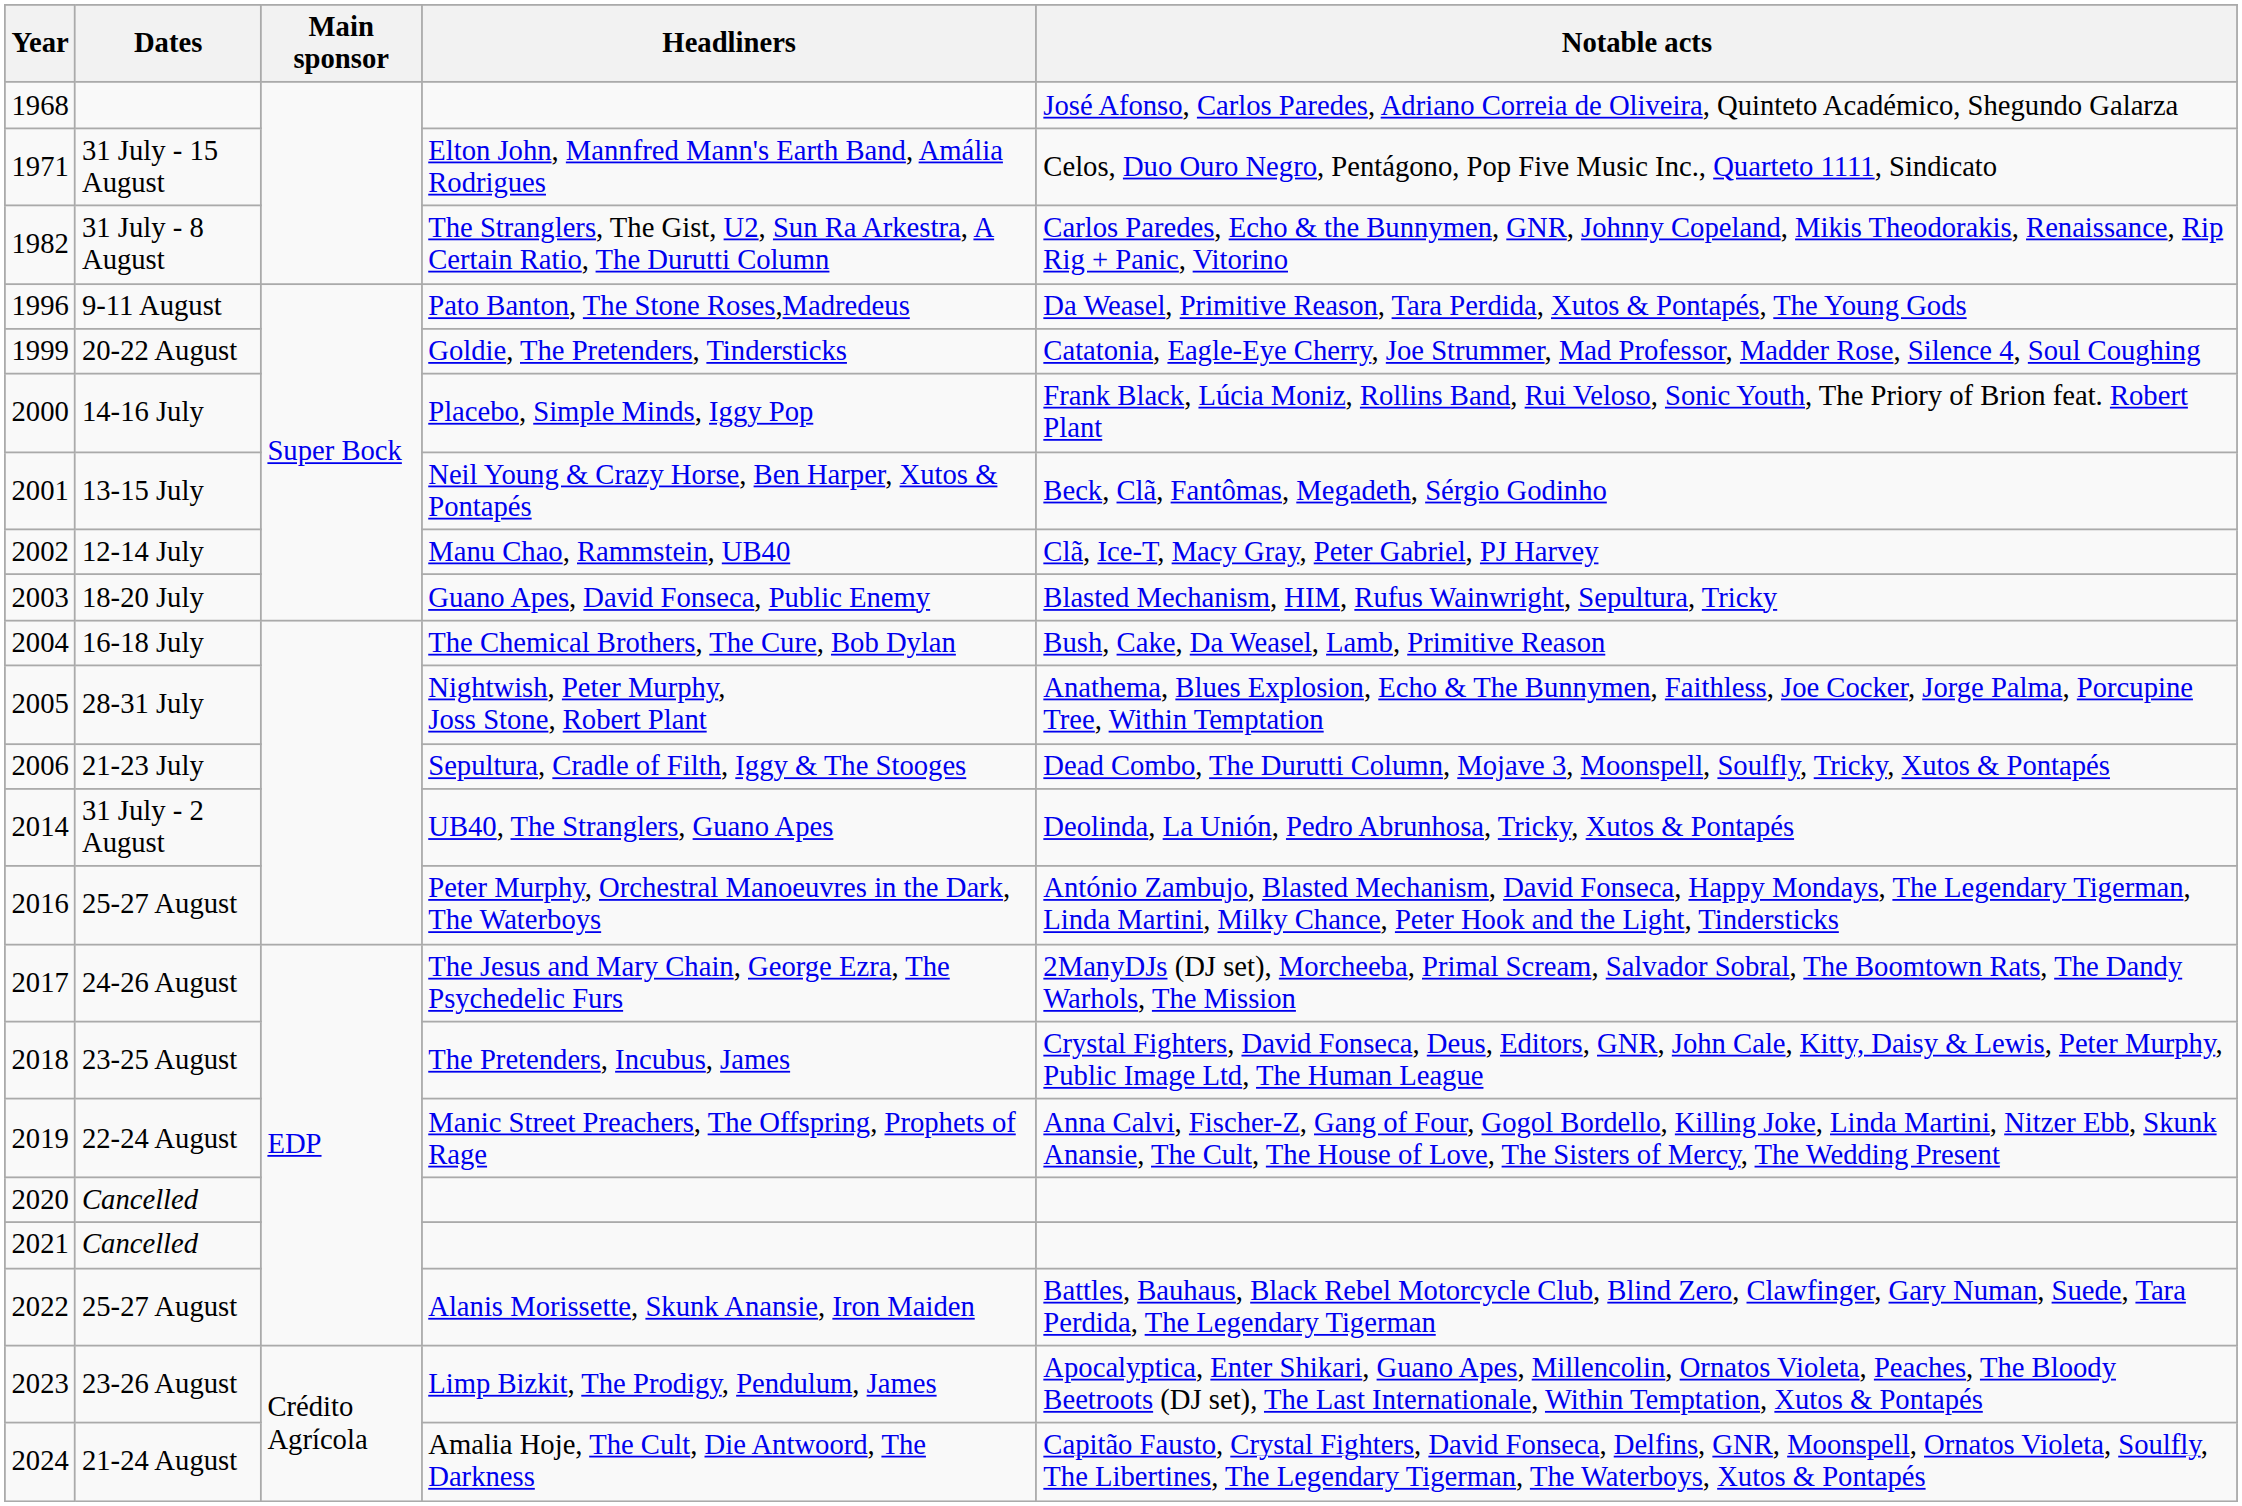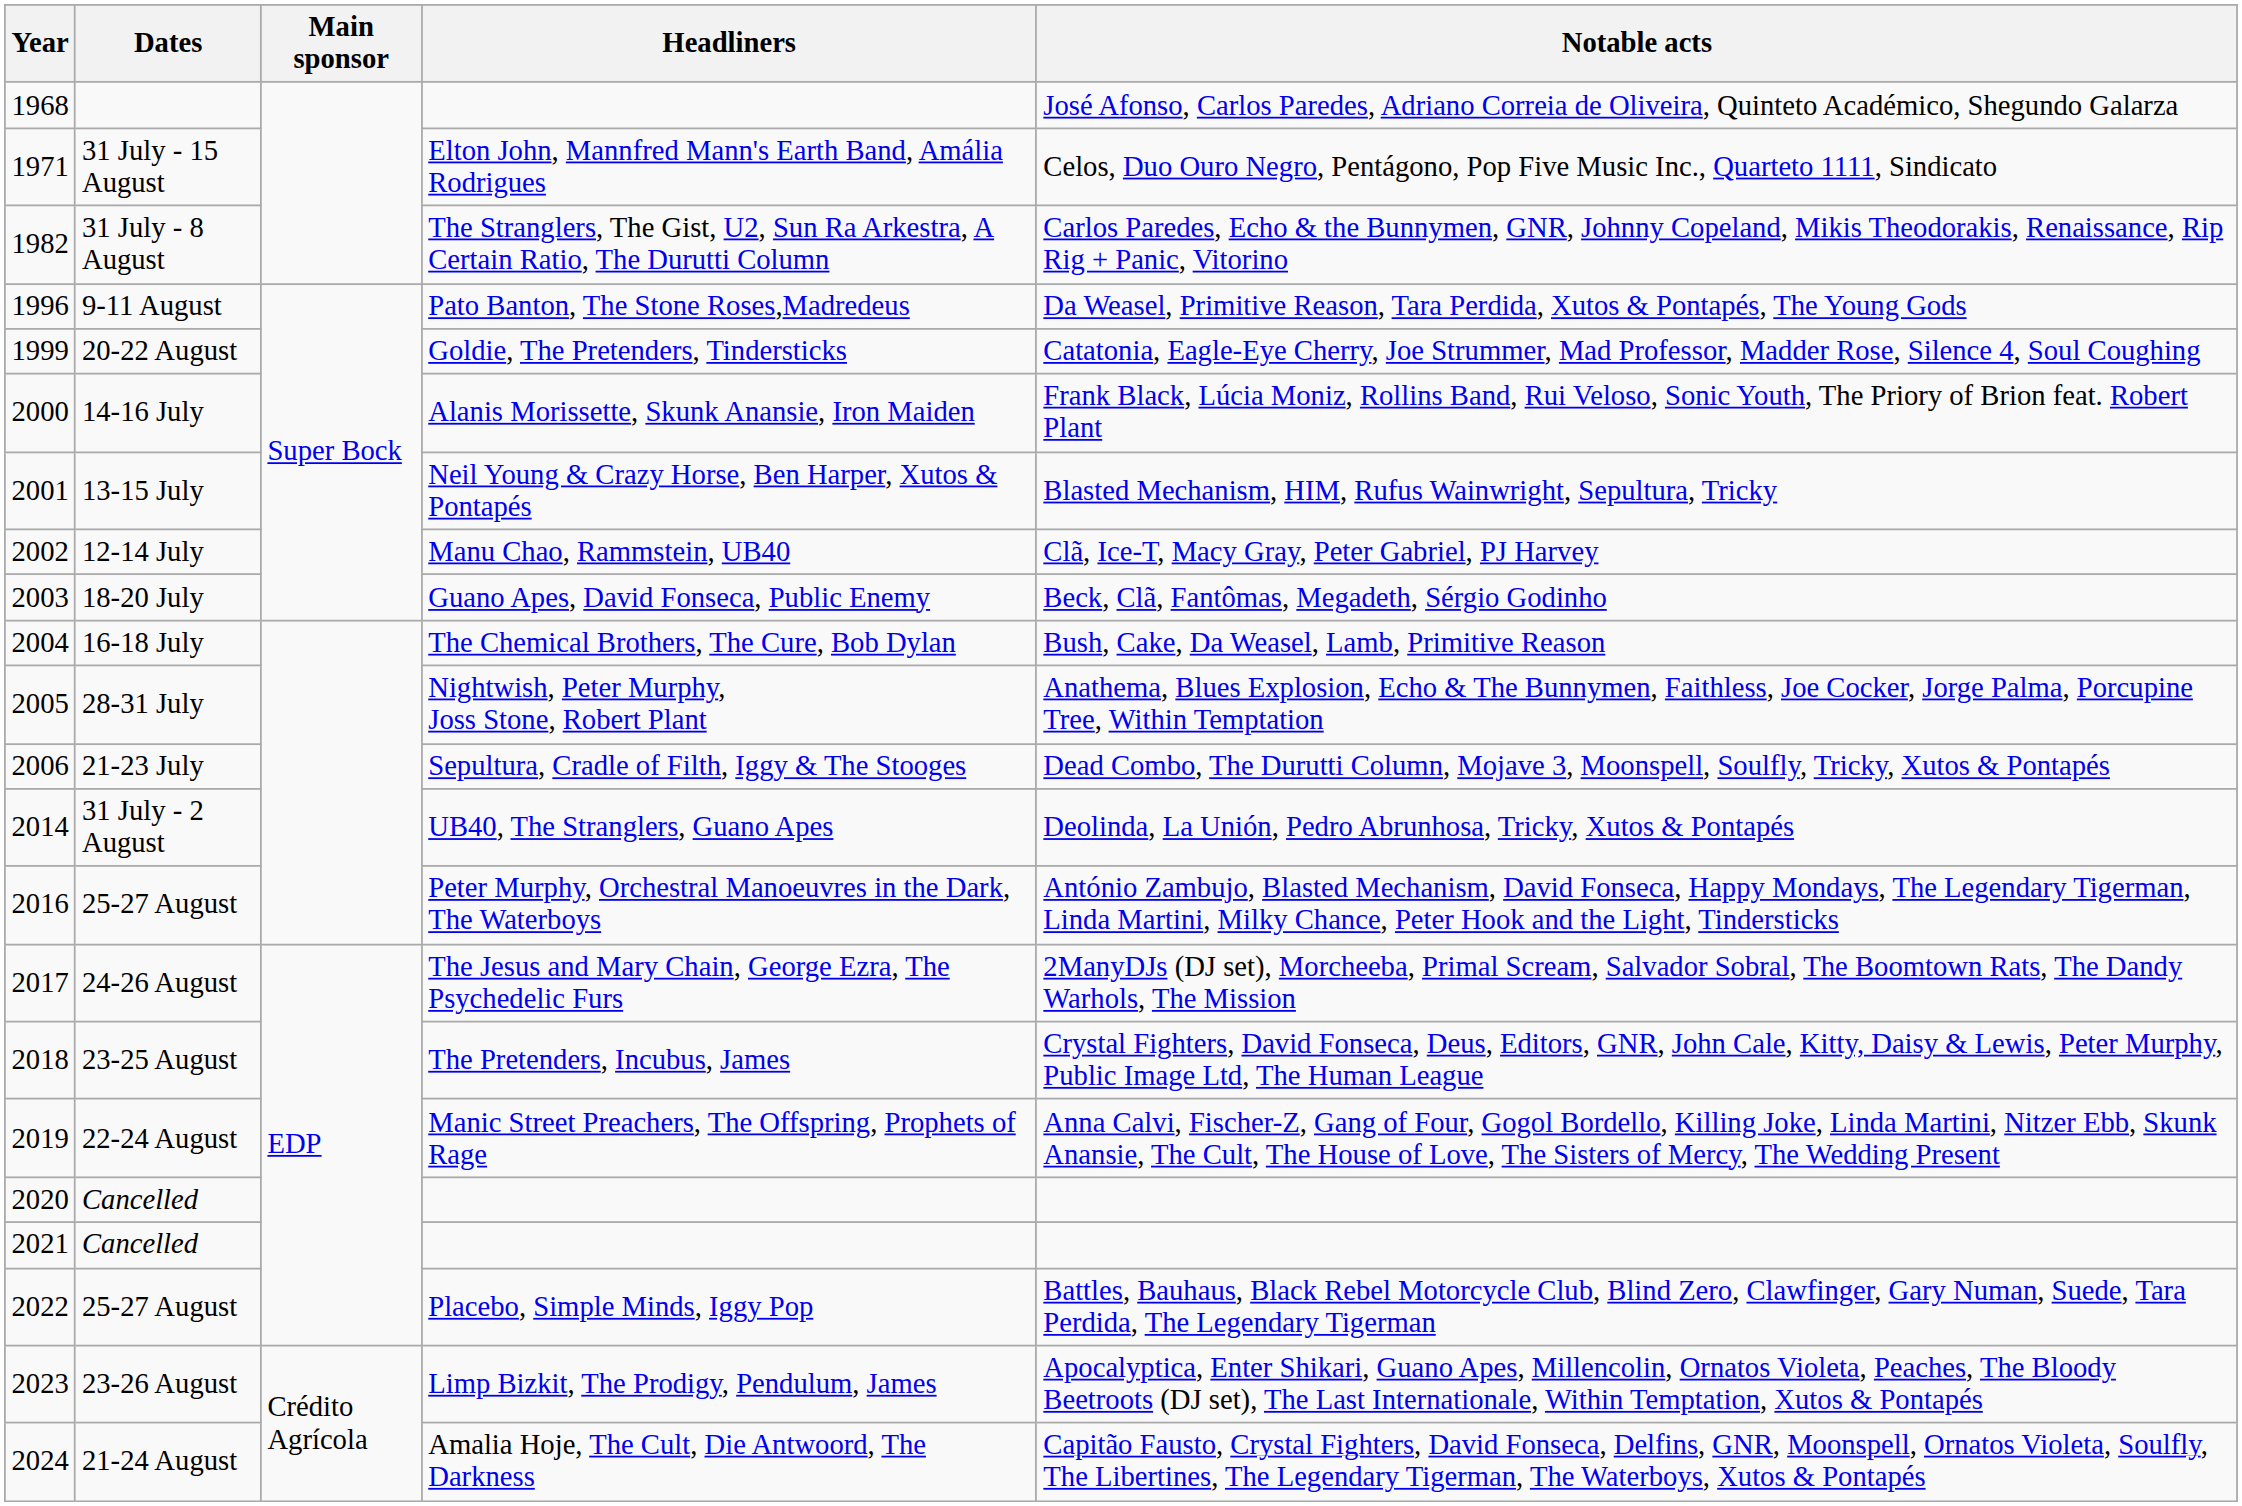14-16 July | Headliners: Placebo, Simple Minds, Iggy Pop -> Alanis Morissette, Skunk Anansie, Iron Maiden
13-15 July | Notable acts: Beck, Clã, Fantômas, Megadeth, Sérgio Godinho -> Blasted Mechanism, HIM, Rufus Wainwright, Sepultura, Tricky
18-20 July | Notable acts: Blasted Mechanism, HIM, Rufus Wainwright, Sepultura, Tricky -> Beck, Clã, Fantômas, Megadeth, Sérgio Godinho
2022 / 25-27 August | Headliners: Alanis Morissette, Skunk Anansie, Iron Maiden -> Placebo, Simple Minds, Iggy Pop
